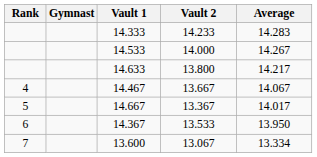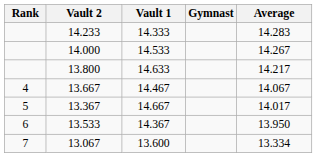columns swapped: Gymnast <-> Vault 2
